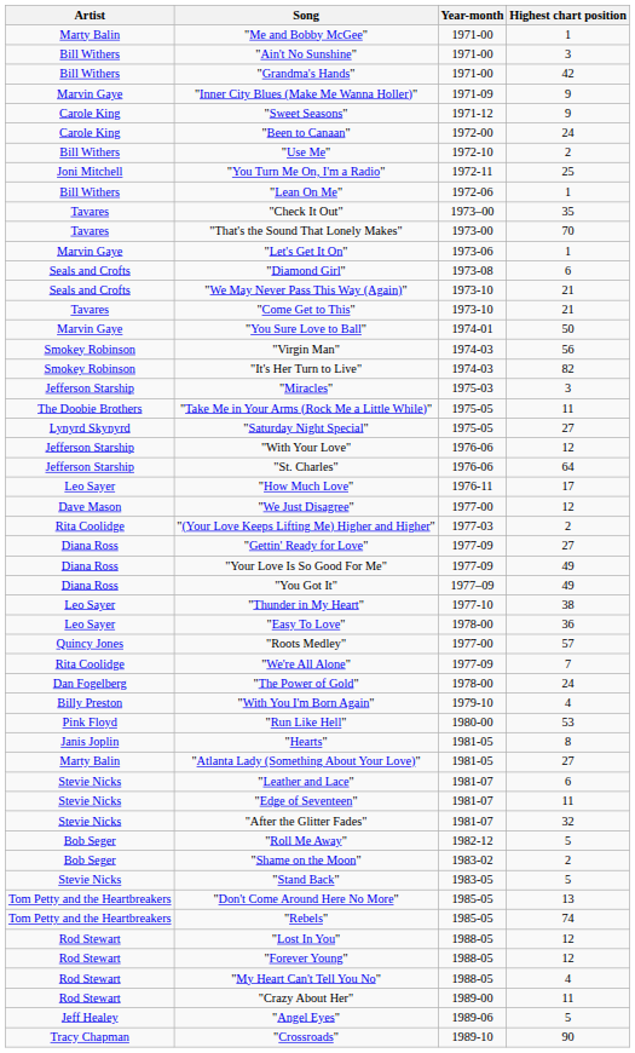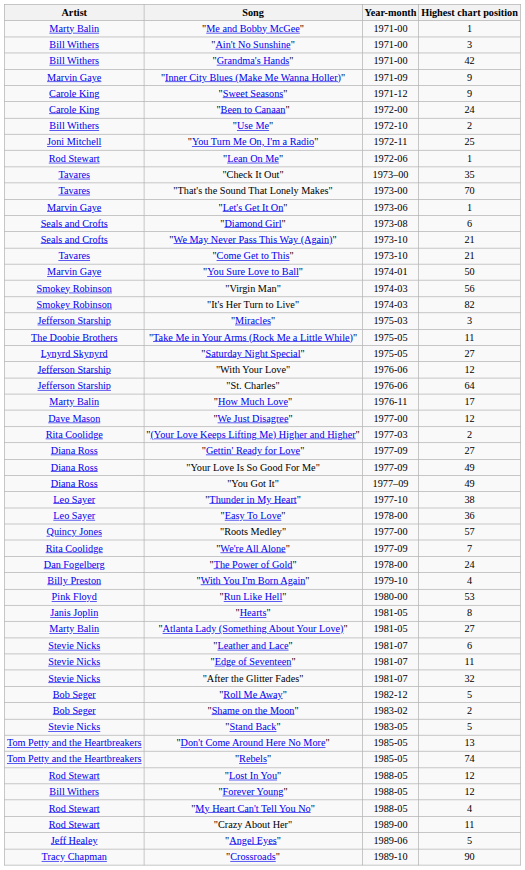"Lean On Me" | Artist: Bill Withers -> Rod Stewart
"How Much Love" | Artist: Leo Sayer -> Marty Balin
"Forever Young" | Artist: Rod Stewart -> Bill Withers
